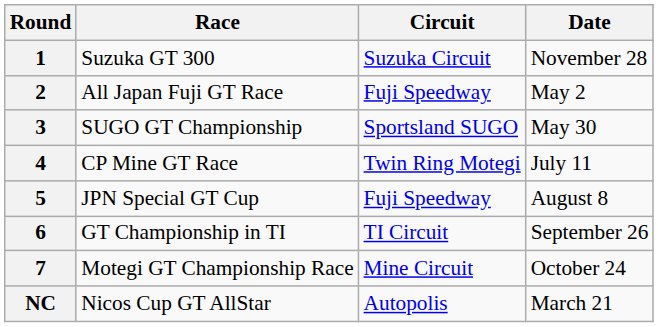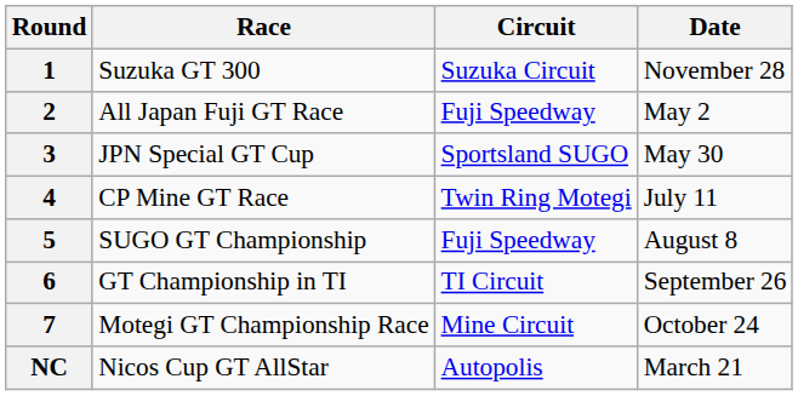3 | Race: SUGO GT Championship -> JPN Special GT Cup
5 | Race: JPN Special GT Cup -> SUGO GT Championship
